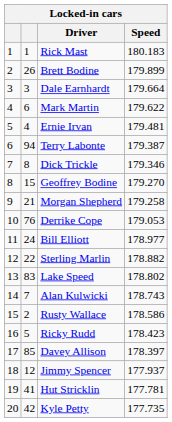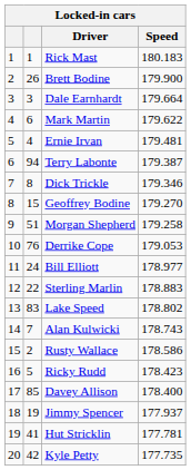Brett Bodine | Speed: 179.899 -> 179.900
Morgan Shepherd | column 2: 21 -> 51
Sterling Marlin | Speed: 178.882 -> 178.883
Davey Allison | Speed: 178.397 -> 178.400
Jimmy Spencer | column 2: 12 -> 19
